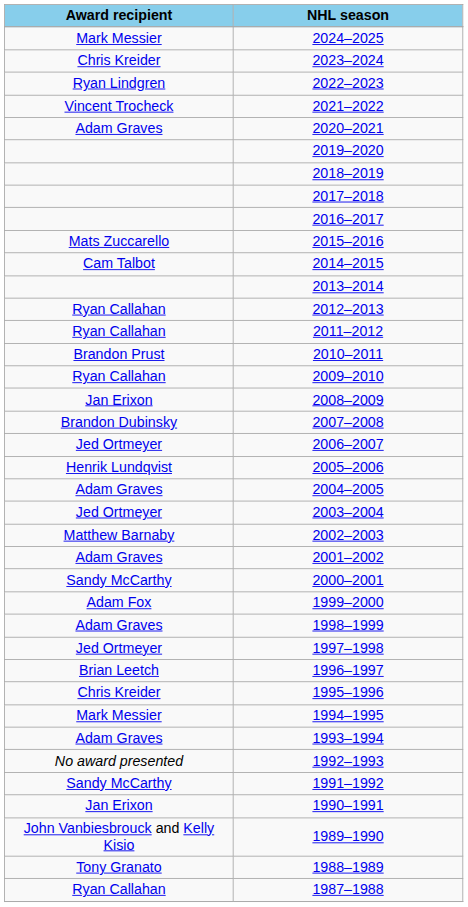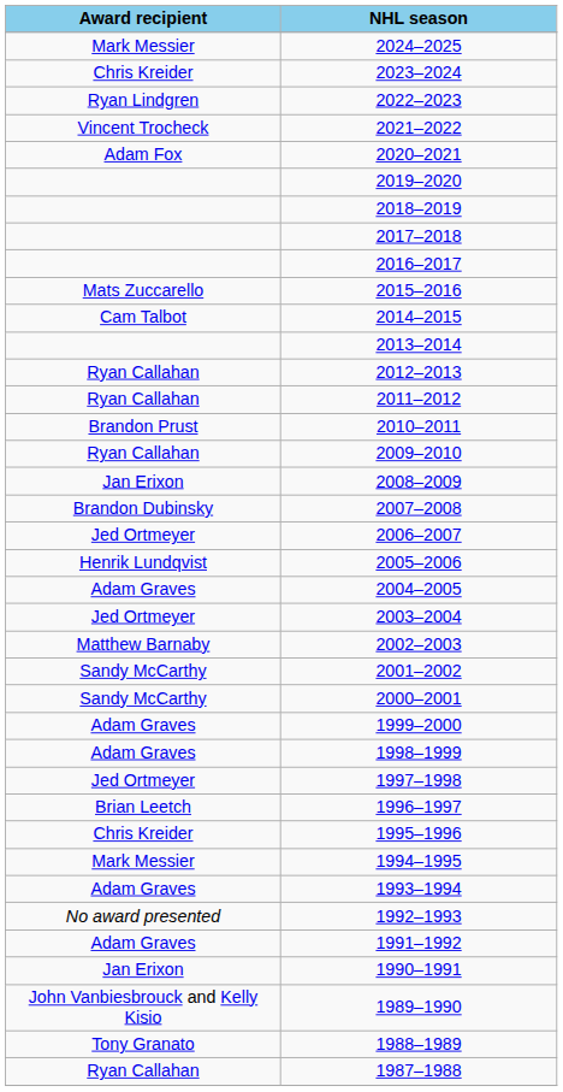2020–2021 | Award recipient: Adam Graves -> Adam Fox
2001–2002 | Award recipient: Adam Graves -> Sandy McCarthy
1999–2000 | Award recipient: Adam Fox -> Adam Graves
1991–1992 | Award recipient: Sandy McCarthy -> Adam Graves
